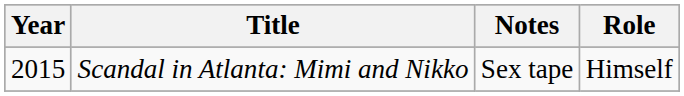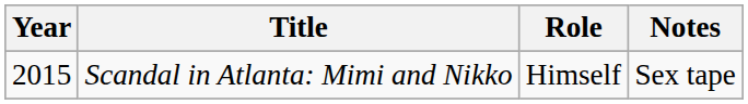columns swapped: Role <-> Notes
